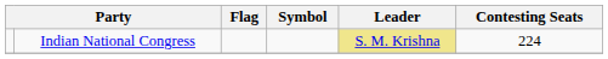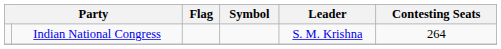Indian National Congress | Leader: khaki background -> no background
Indian National Congress | Contesting Seats: 224 -> 264
